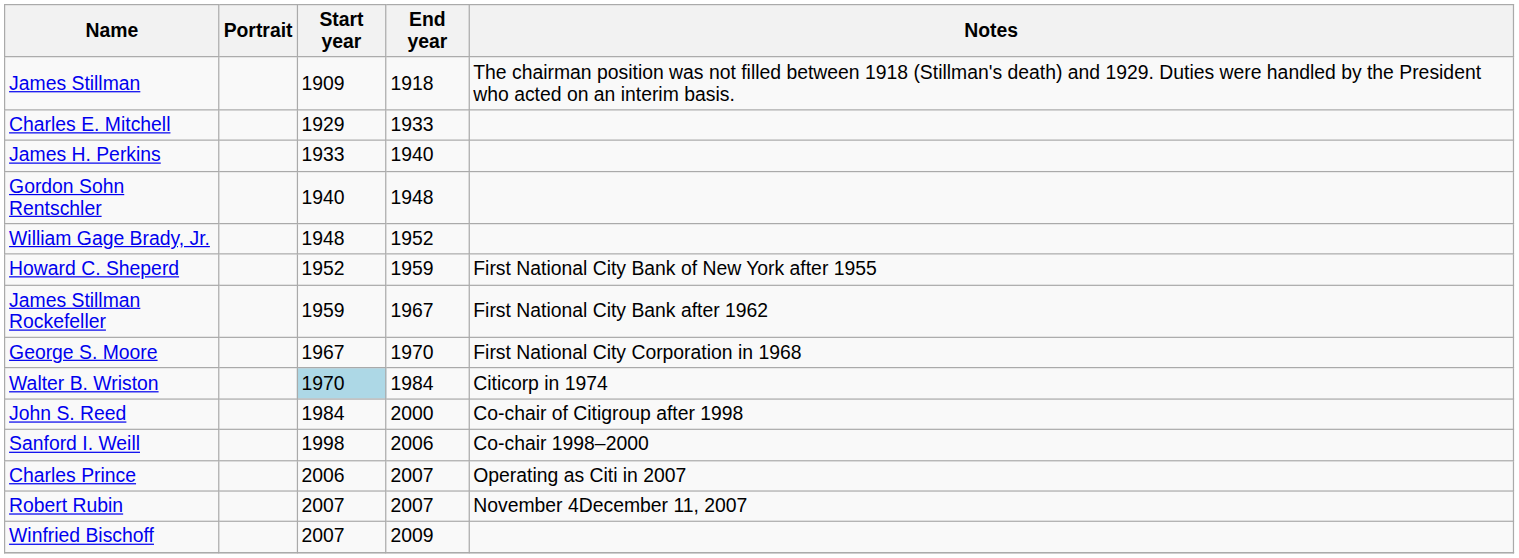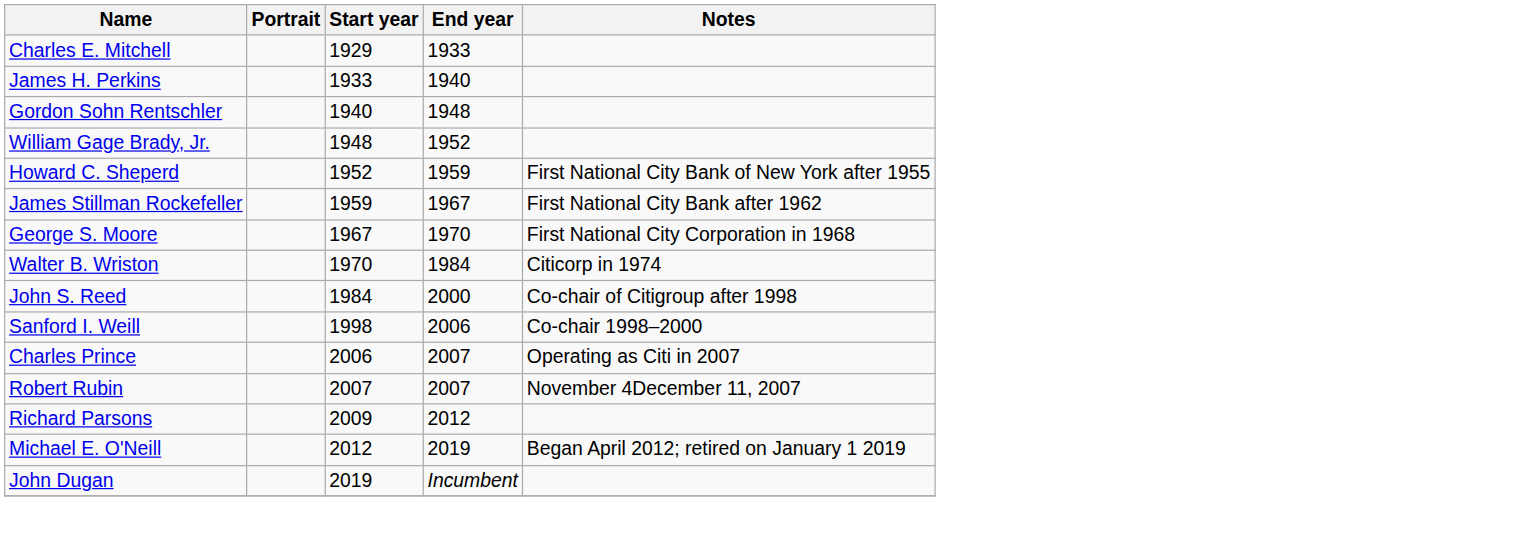- row: James Stillman | 1909 | 1918 | The chairman position was not filled between 1918 (Stillman's death) and 1929. Duties were handled by the President who acted on an interim basis.
Walter B. Wriston | Start year: lightblue background -> no background
- row: Winfried Bischoff | 2007 | 2009
+ row: Richard Parsons | 2009 | 2012
+ row: Michael E. O'Neill | 2012 | 2019 | Began April 2012; retired on January 1 2019
+ row: John Dugan | 2019 | Incumbent
